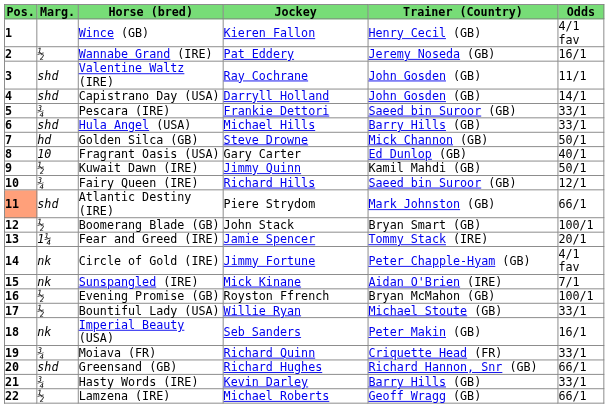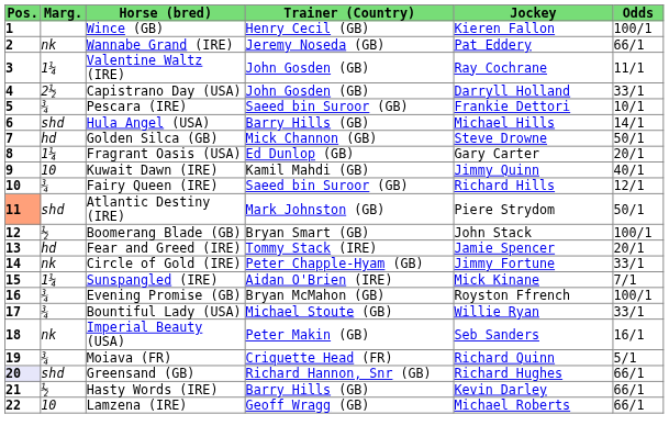columns swapped: Jockey <-> Trainer (Country)
Wince (GB) | Odds: 4/1 fav -> 100/1
Wannabe Grand (IRE) | Marg.: ½ -> nk
Wannabe Grand (IRE) | Odds: 16/1 -> 66/1
Valentine Waltz (IRE) | Marg.: shd -> 1¼
Capistrano Day (USA) | Marg.: shd -> 2½
Capistrano Day (USA) | Odds: 14/1 -> 33/1
Pescara (IRE) | Odds: 33/1 -> 10/1
Hula Angel (USA) | Odds: 33/1 -> 14/1
Fragrant Oasis (USA) | Marg.: 10 -> 1¼
Fragrant Oasis (USA) | Odds: 40/1 -> 20/1
Kuwait Dawn (IRE) | Marg.: ½ -> 10
Kuwait Dawn (IRE) | Odds: 50/1 -> 40/1
Atlantic Destiny (IRE) | Odds: 66/1 -> 50/1
Fear and Greed (IRE) | Marg.: 1¼ -> hd
Circle of Gold (IRE) | Odds: 4/1 fav -> 33/1
Sunspangled (IRE) | Marg.: nk -> 1¼
Evening Promise (GB) | Marg.: ½ -> ¾
Bountiful Lady (USA) | Marg.: ½ -> ¾
Moiava (FR) | Odds: 33/1 -> 5/1
Greensand (GB) | Pos.: no background -> lavender background
Hasty Words (IRE) | Marg.: ¾ -> ½
Hasty Words (IRE) | Odds: 33/1 -> 66/1
Lamzena (IRE) | Marg.: ½ -> 10
